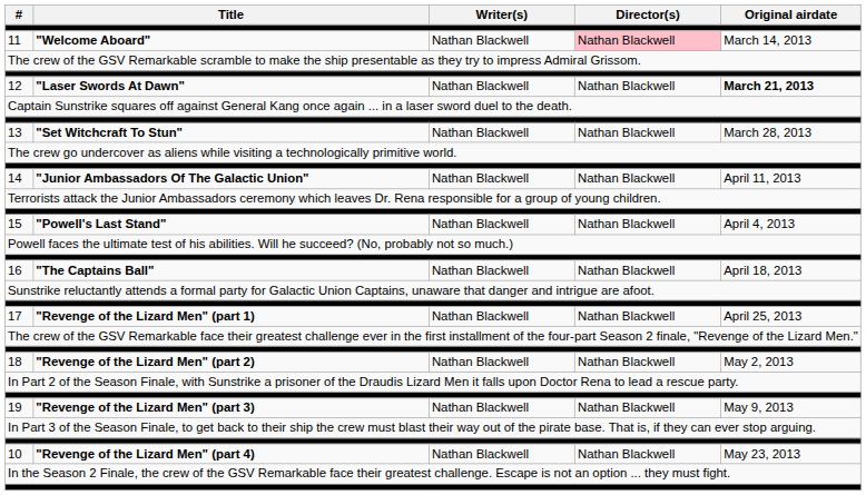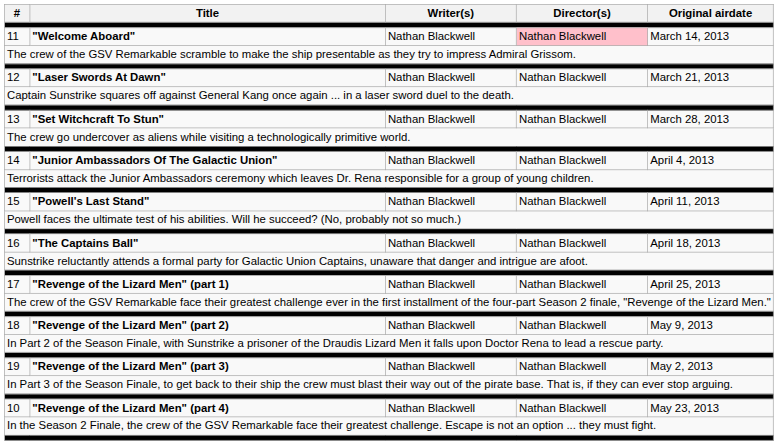12 | Original airdate: bold -> normal
14 | Original airdate: April 11, 2013 -> April 4, 2013
15 | Original airdate: April 4, 2013 -> April 11, 2013
18 | Original airdate: May 2, 2013 -> May 9, 2013
19 | Original airdate: May 9, 2013 -> May 2, 2013
